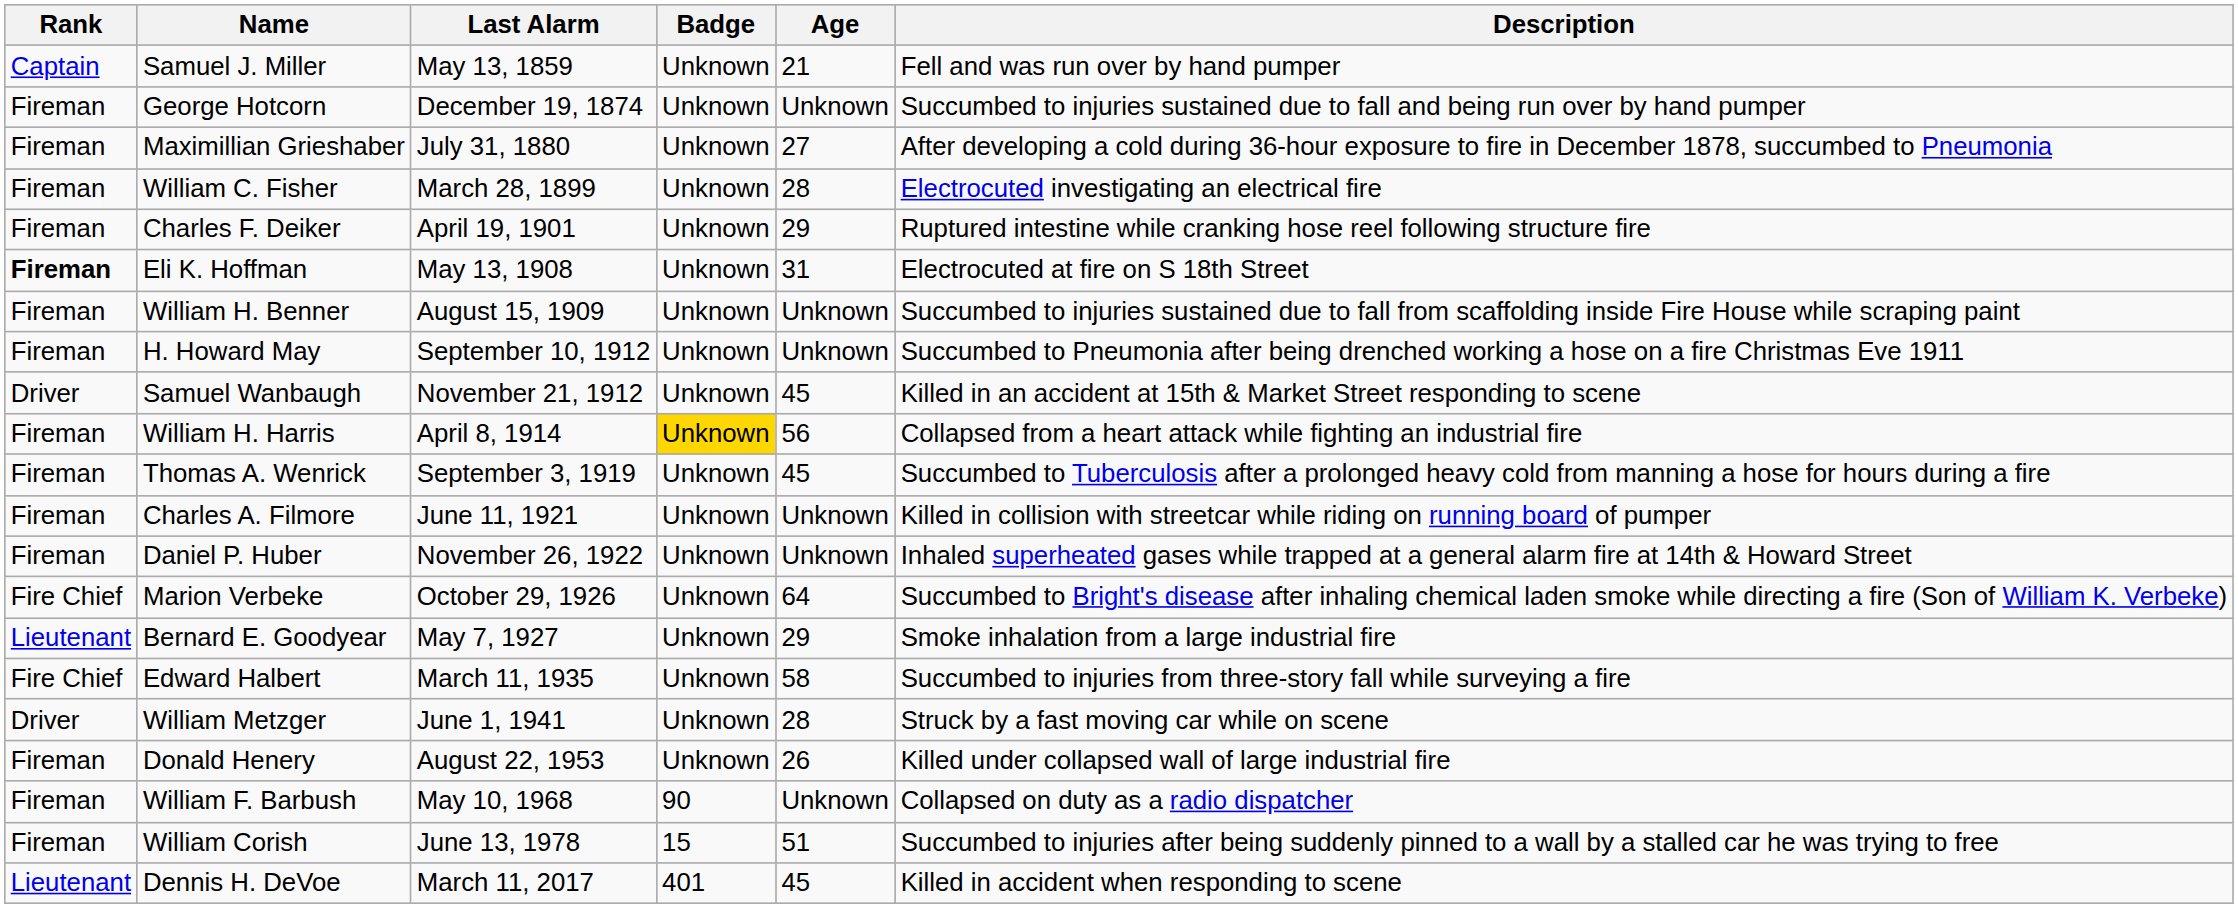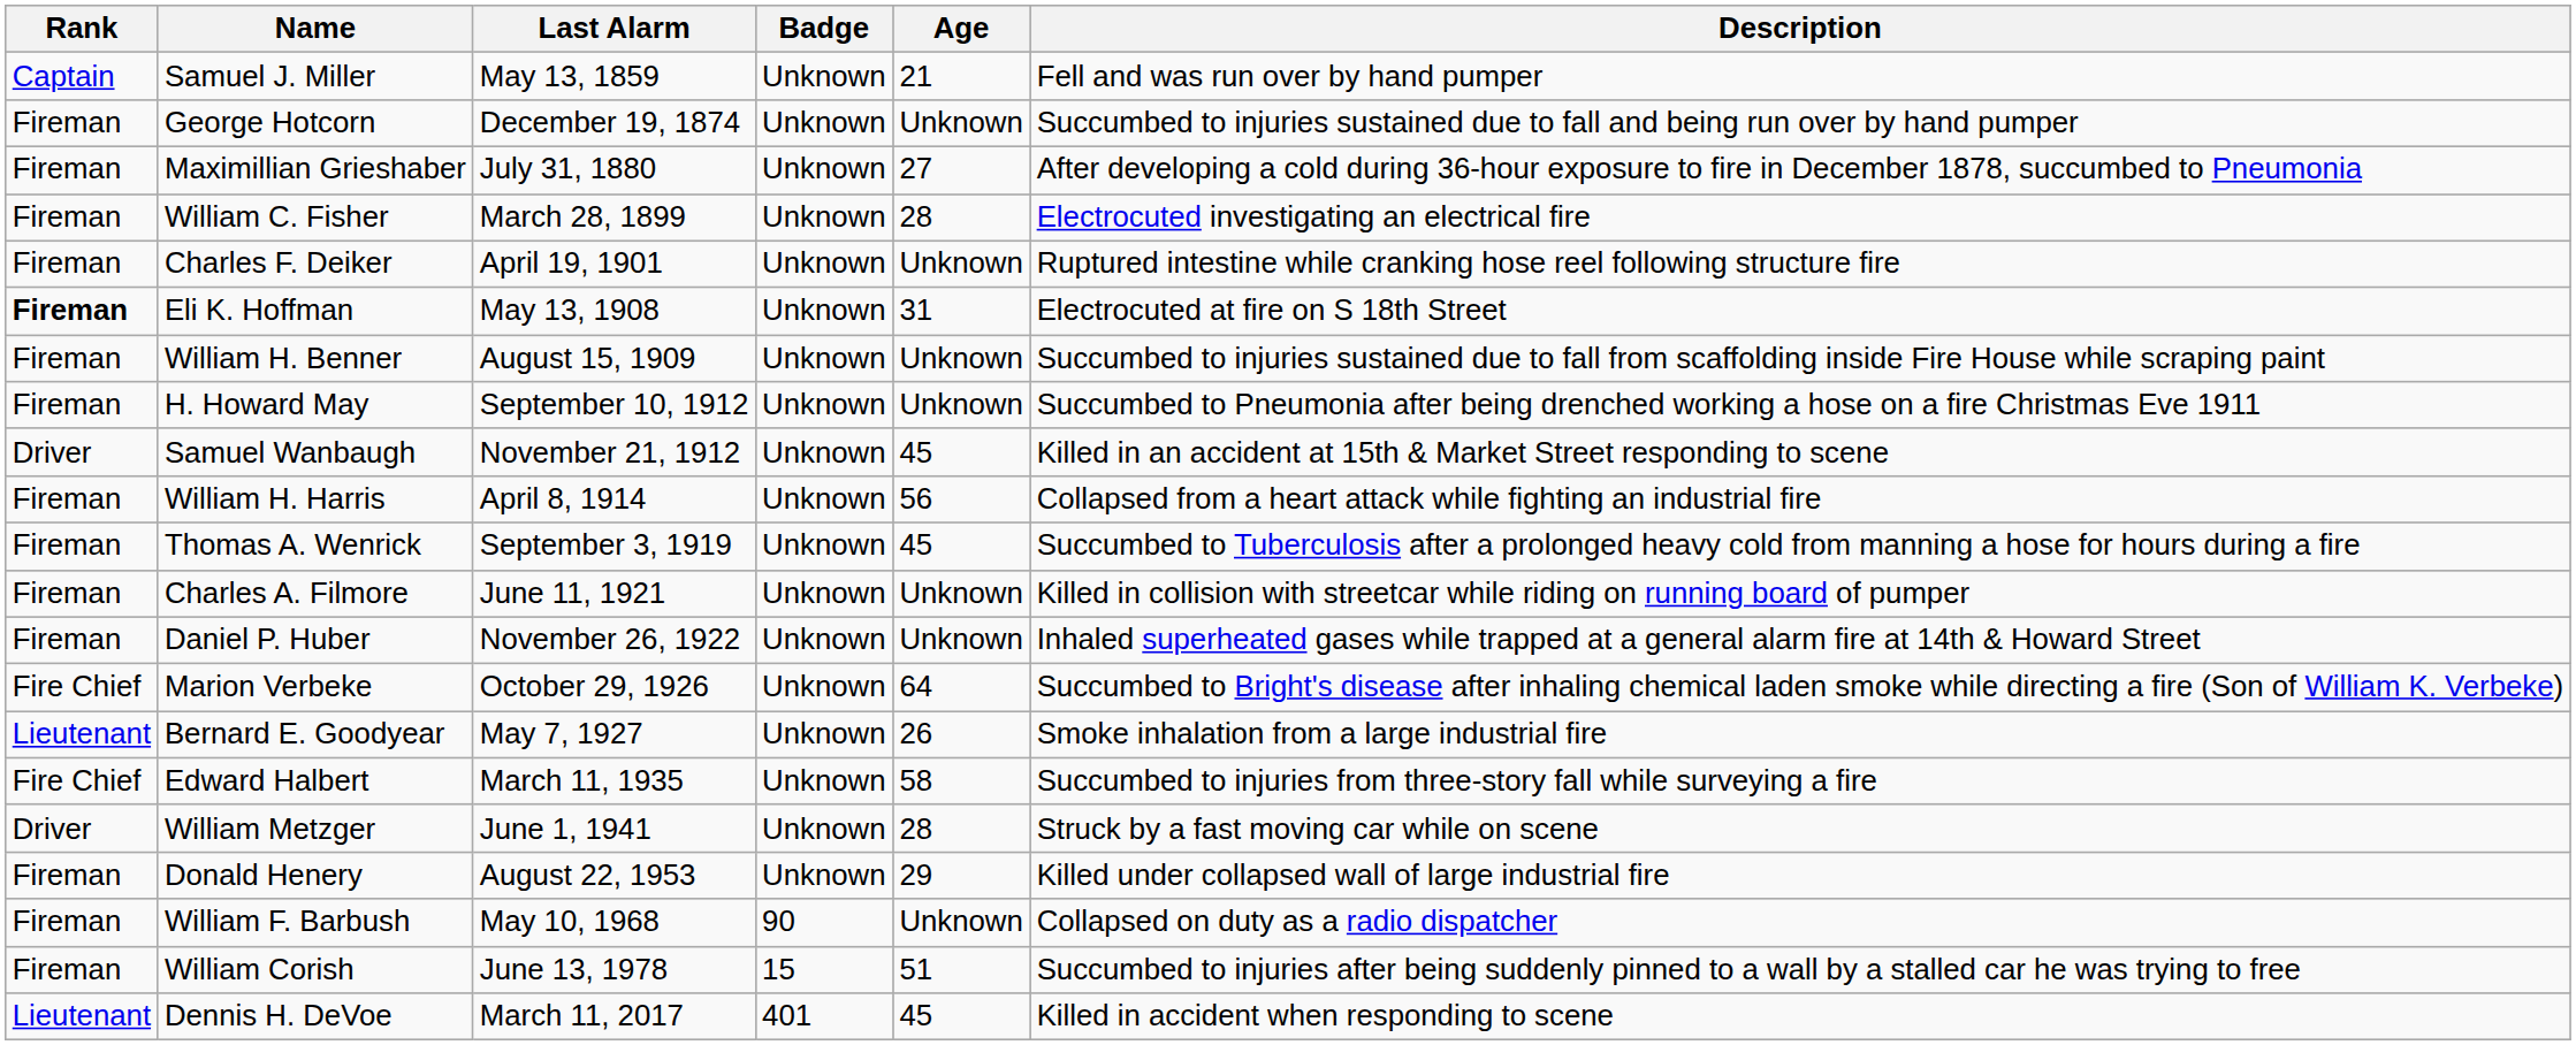Charles F. Deiker | Age: 29 -> Unknown
William H. Harris | Badge: gold background -> no background
Bernard E. Goodyear | Age: 29 -> 26
Donald Henery | Age: 26 -> 29
